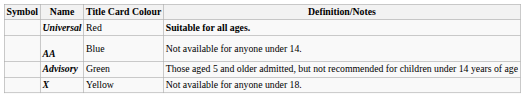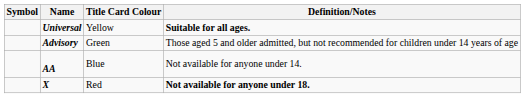Universal | Title Card Colour: Red -> Yellow
rows swapped: Advisory <-> AA
X | Title Card Colour: Yellow -> Red
X | Definition/Notes: normal -> bold
